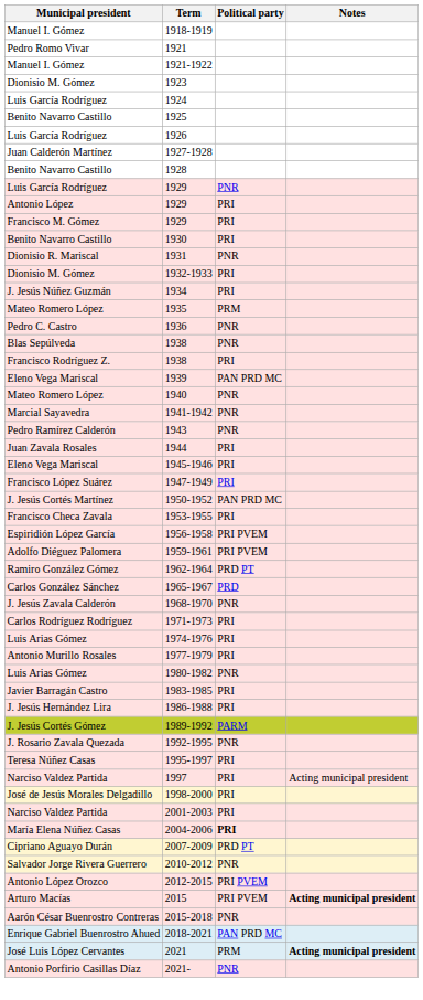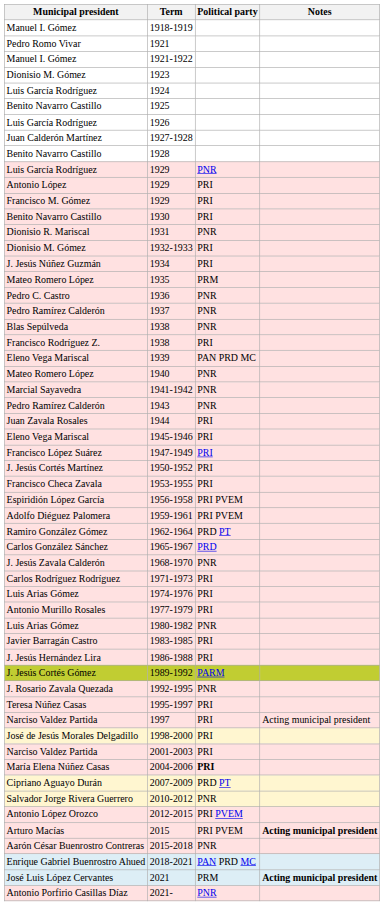+ row: Pedro Ramírez Calderón | 1937 | PNR
1950-1952 | Political party: PAN PRD MC -> PRI
